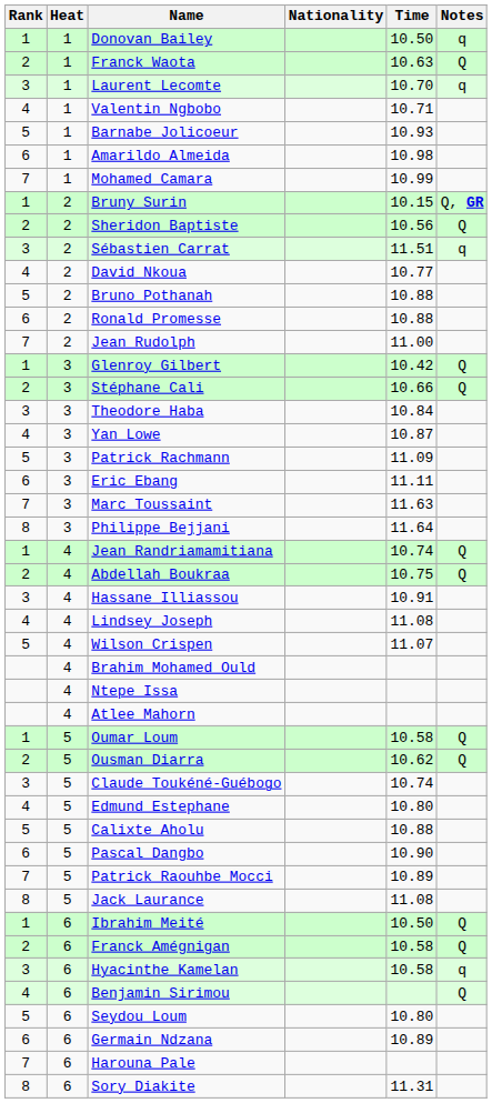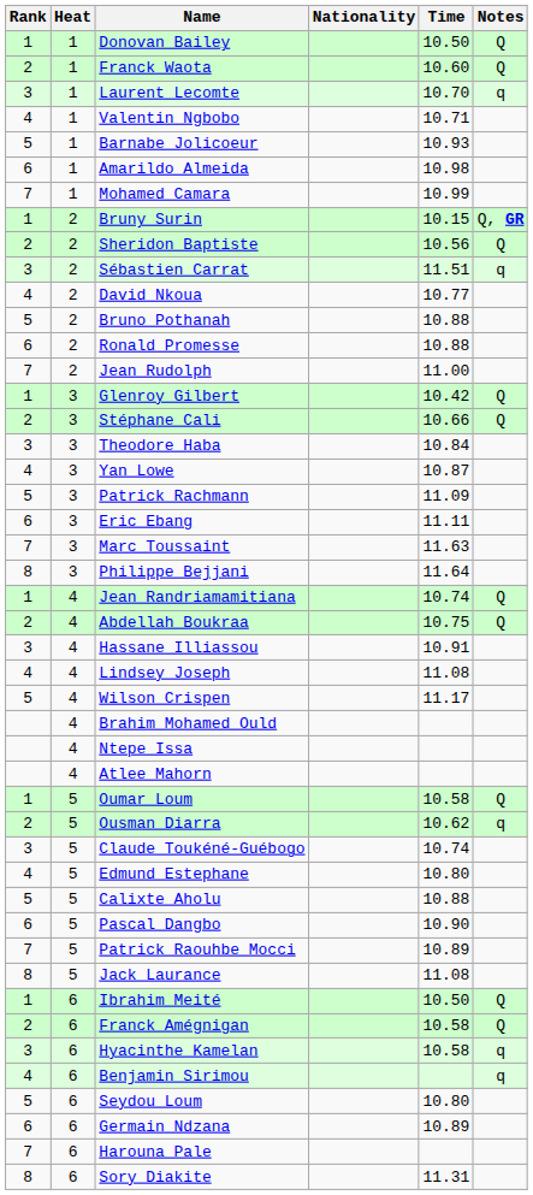Donovan Bailey | Notes: q -> Q
Franck Waota | Time: 10.63 -> 10.60
Wilson Crispen | Time: 11.07 -> 11.17
Ousman Diarra | Notes: Q -> q
Benjamin Sirimou | Notes: Q -> q
